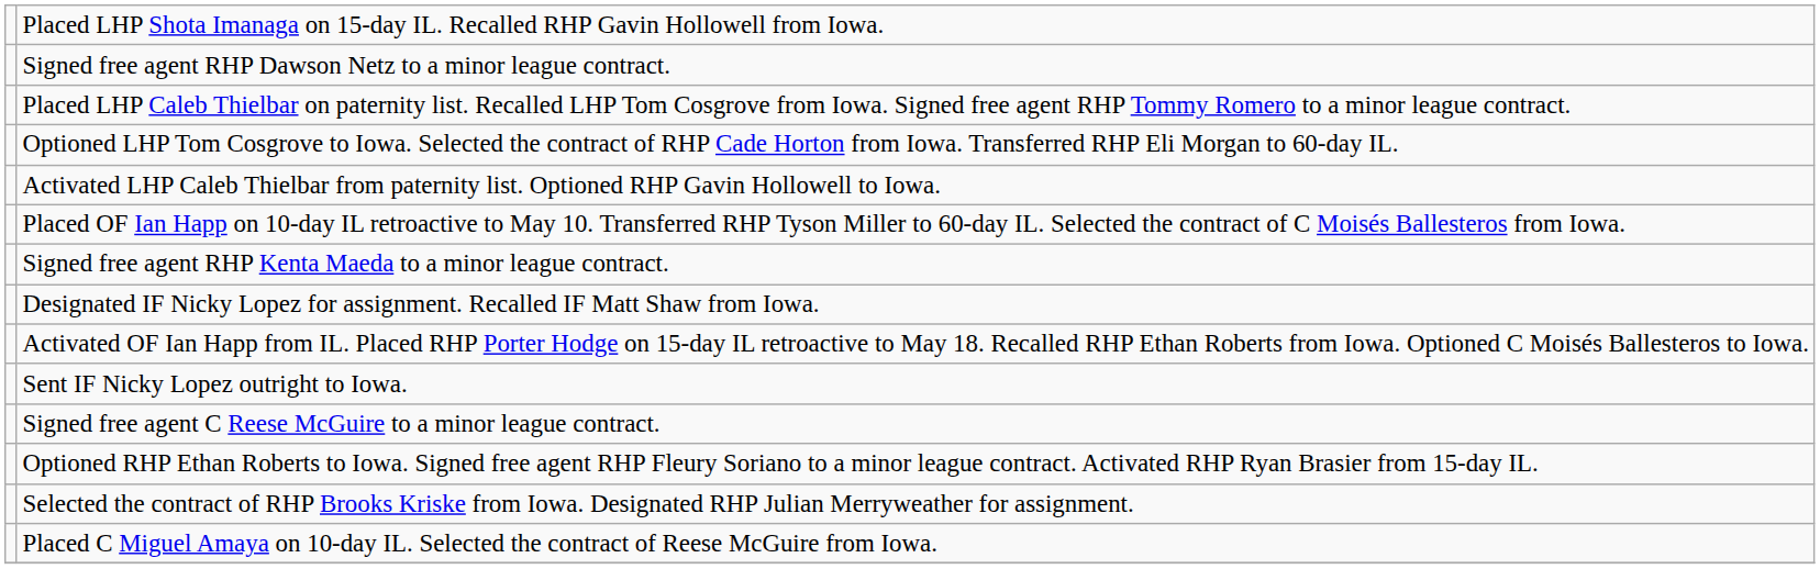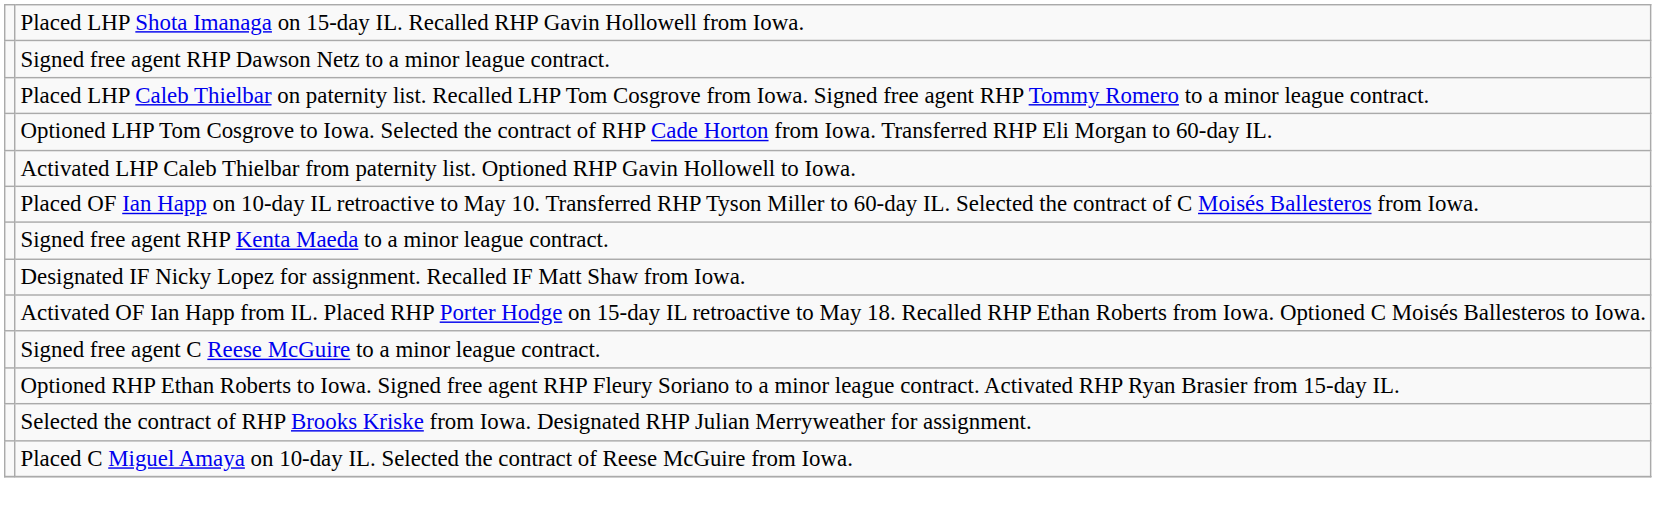- row: Sent IF Nicky Lopez outright to Iowa.
